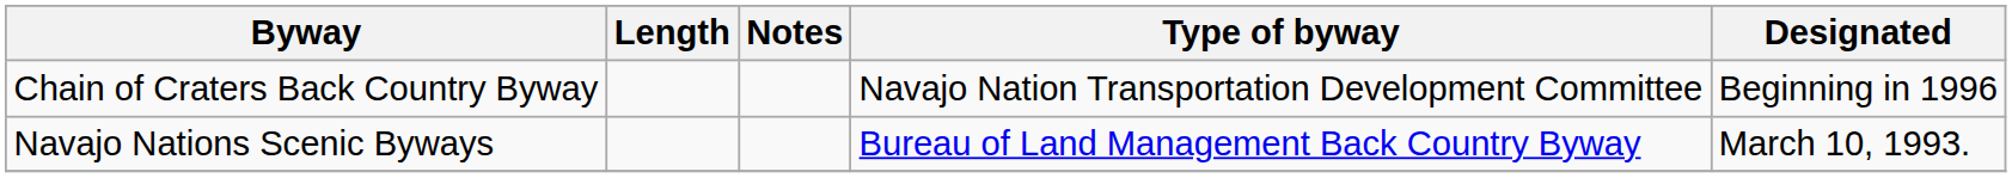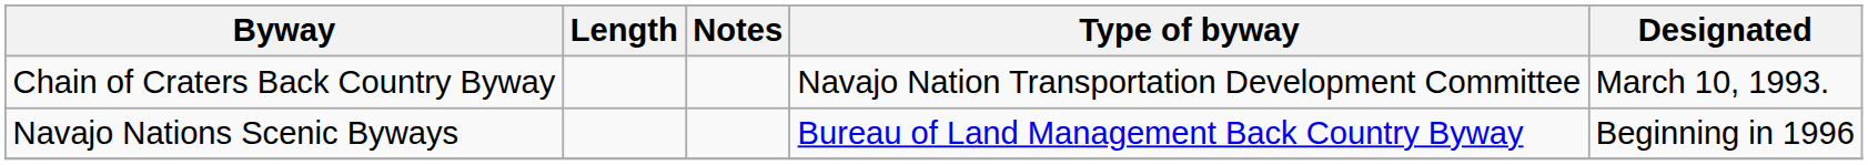Chain of Craters Back Country Byway | Designated: Beginning in 1996 -> March 10, 1993.
Navajo Nations Scenic Byways | Designated: March 10, 1993. -> Beginning in 1996
